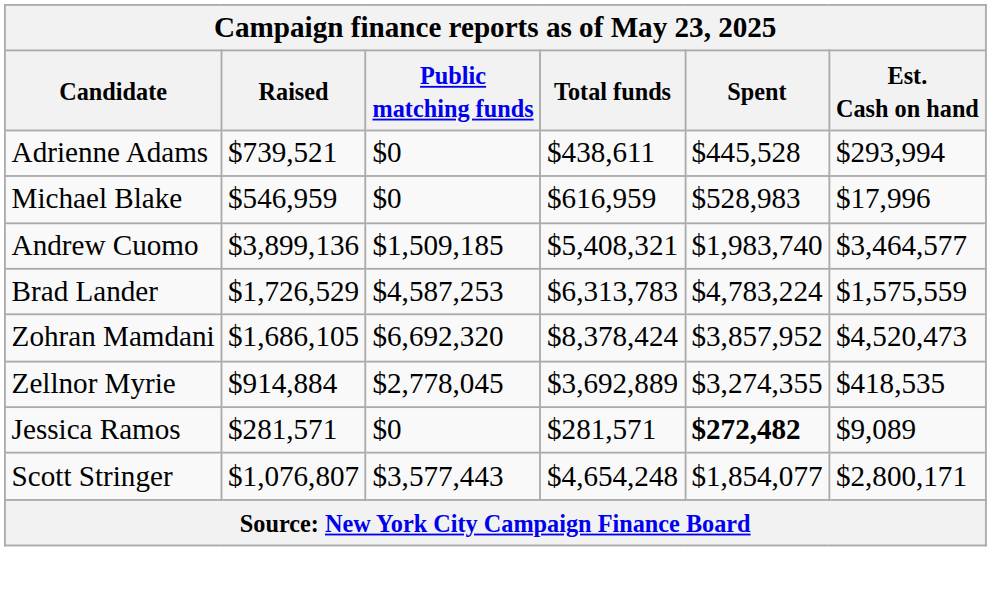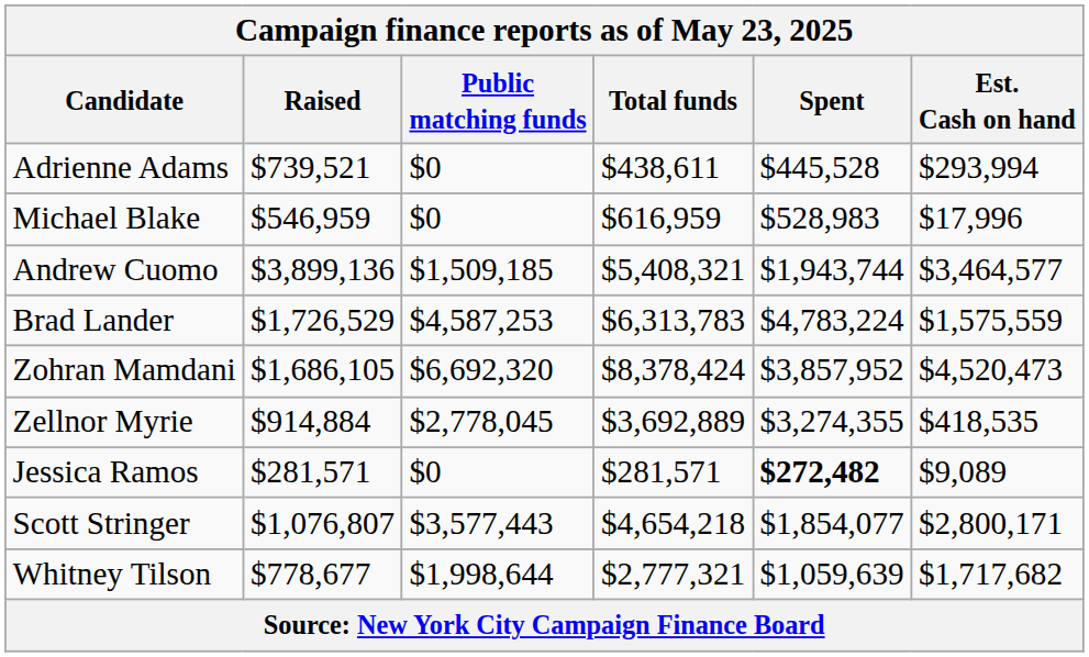Andrew Cuomo | Spent: $1,983,740 -> $1,943,744
Scott Stringer | Total funds: $4,654,248 -> $4,654,218
+ row: Whitney Tilson | $778,677 | $1,998,644 | $2,777,321 | $1,059,639 | $1,717,682
